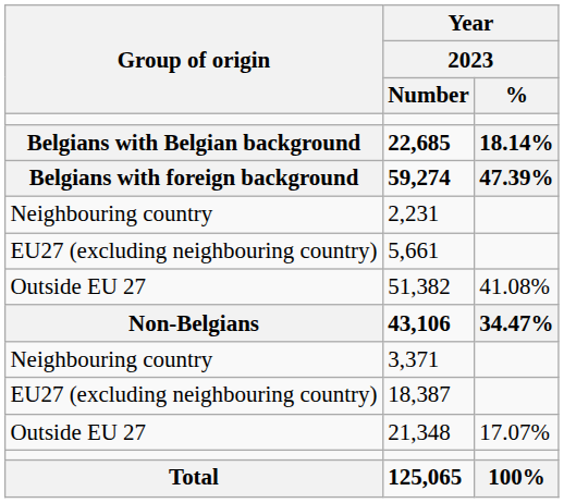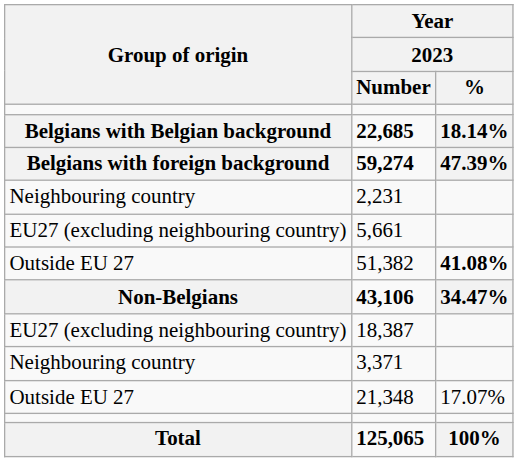51,382 | Year / 2023 / %: normal -> bold
rows swapped: 3,371 <-> 18,387
